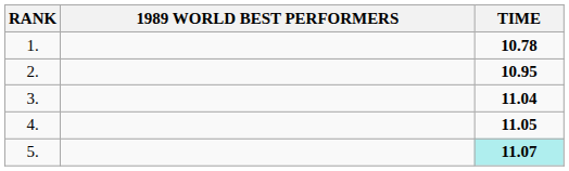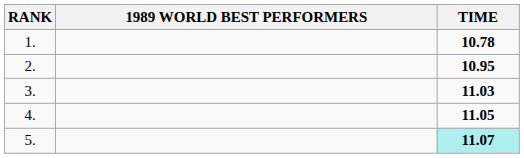3. | TIME: 11.04 -> 11.03
